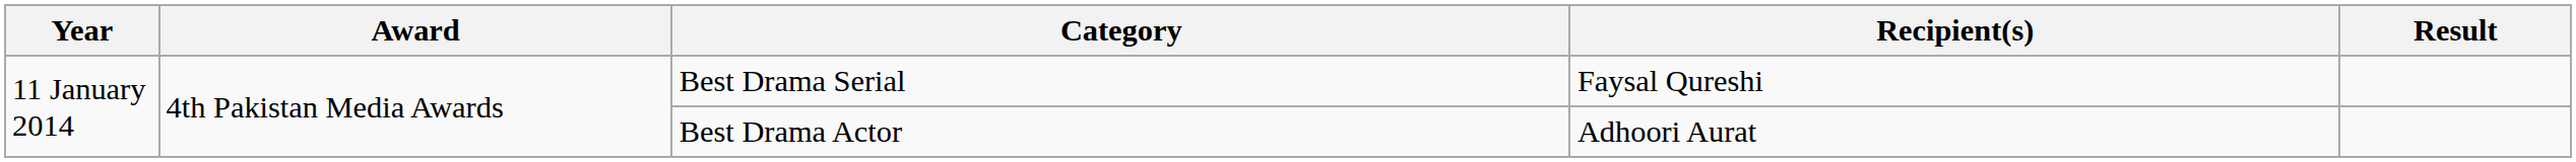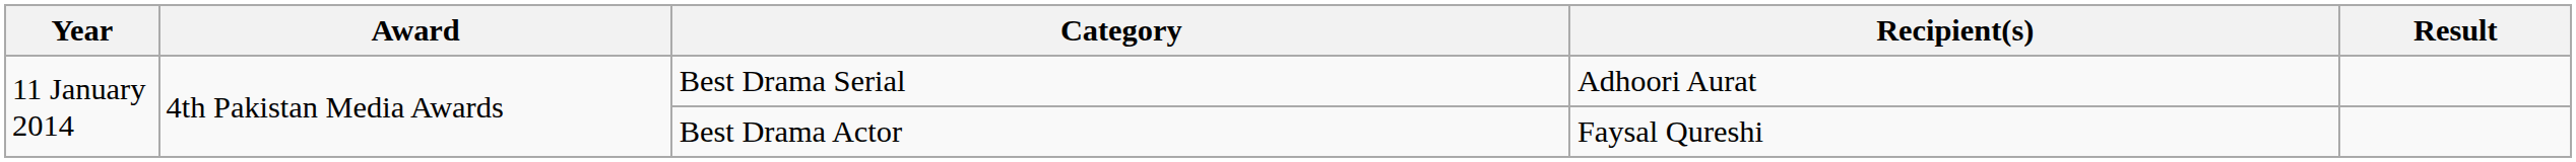Best Drama Serial | Recipient(s): Faysal Qureshi -> Adhoori Aurat
Best Drama Actor | Recipient(s): Adhoori Aurat -> Faysal Qureshi
